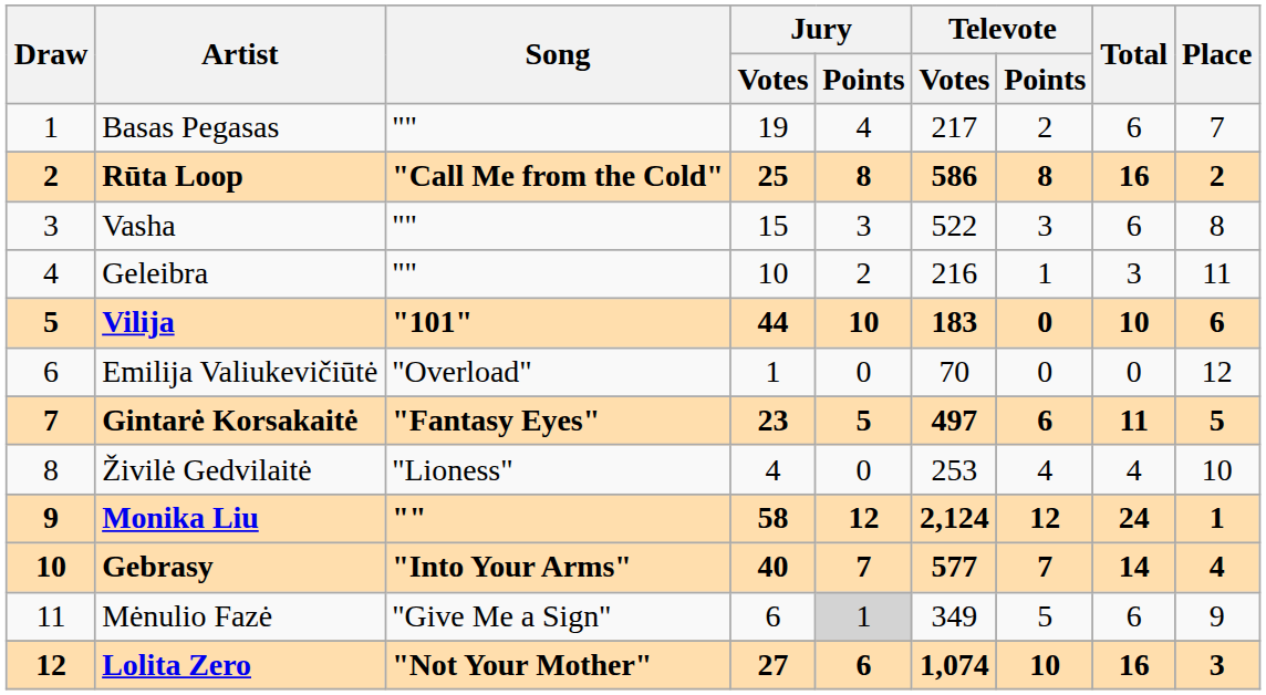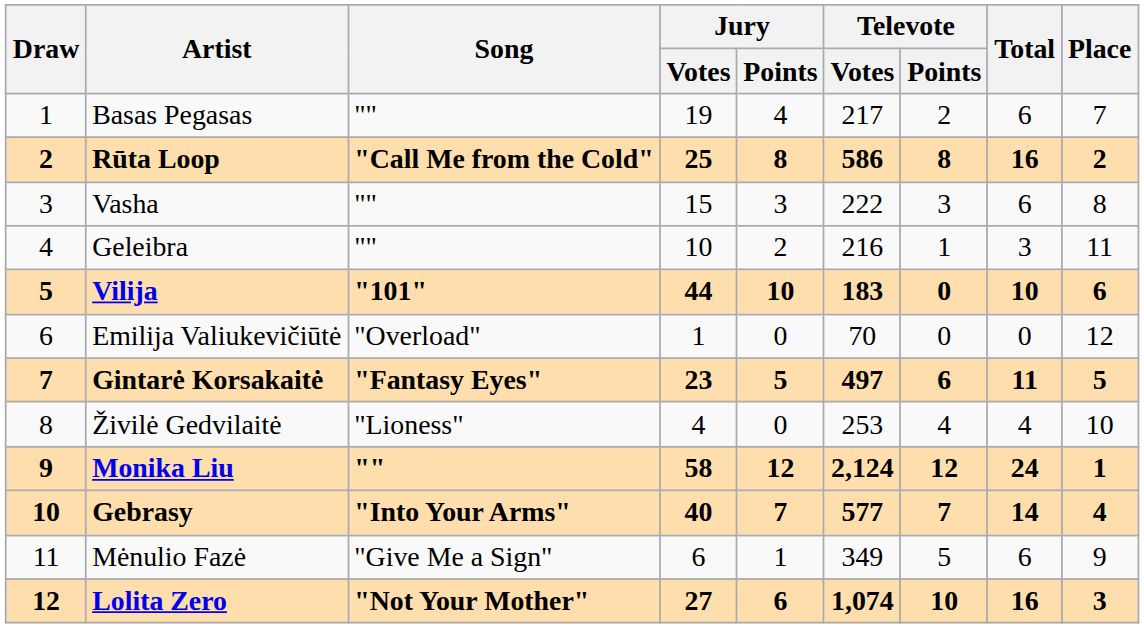Vasha | Televote / Votes: 522 -> 222
Mėnulio Fazė | Jury / Points: lightgrey background -> no background
